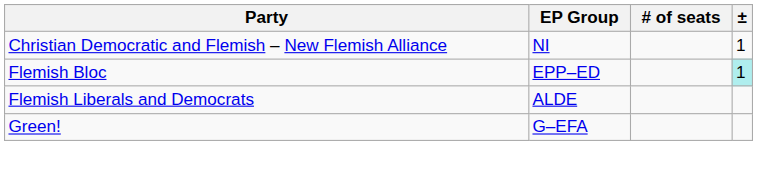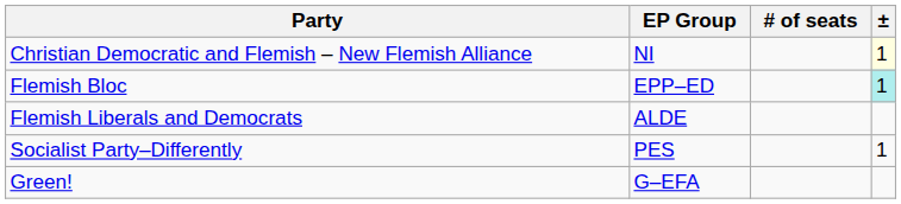Christian Democratic and Flemish – New Flemish Alliance | ±: no background -> lightyellow background
+ row: Socialist Party–Differently | PES | 1
